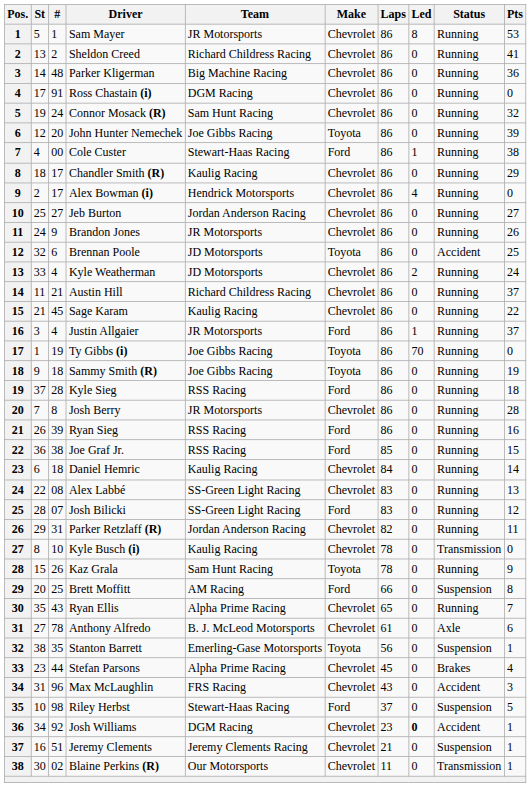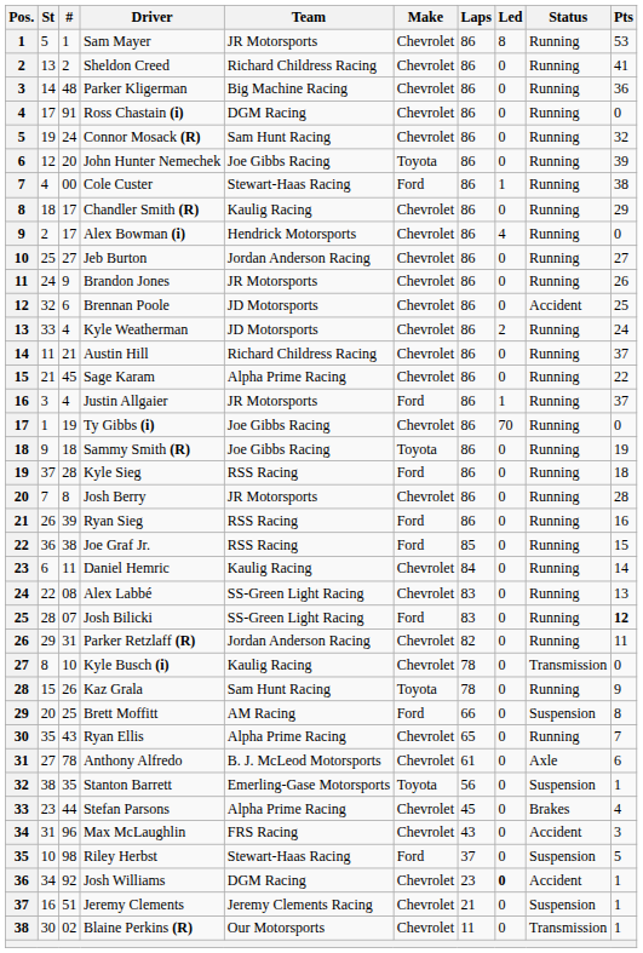Brennan Poole | Make: Toyota -> Chevrolet
Sage Karam | Team: Kaulig Racing -> Alpha Prime Racing
Ty Gibbs (i) | Make: Toyota -> Chevrolet
Daniel Hemric | #: 18 -> 11
Josh Bilicki | Pts: normal -> bold
